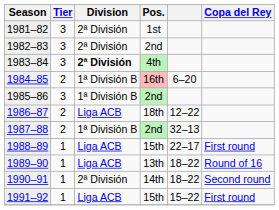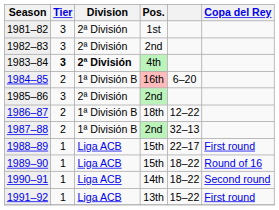1983–84 | Tier: normal -> bold
1985–86 | Division: 1ª División B -> 2ª División
1986–87 | Division: Liga ACB -> 1ª División B
1989–90 | Pos.: 13th -> 15th
1990–91 | Division: 2ª División -> Liga ACB
1991–92 | Pos.: 15th -> 13th
